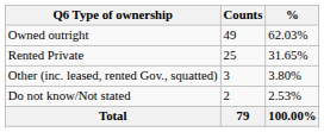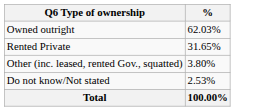- column: Counts | 49 | 25 | 3 | 2 | 79
